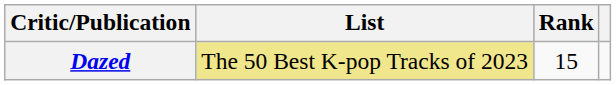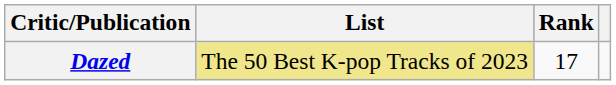Dazed | Rank: 15 -> 17
